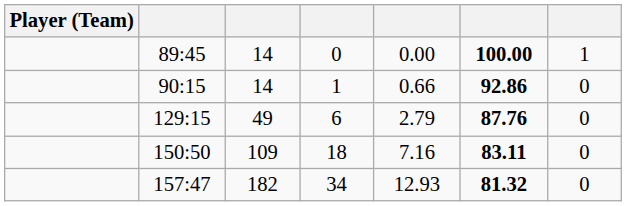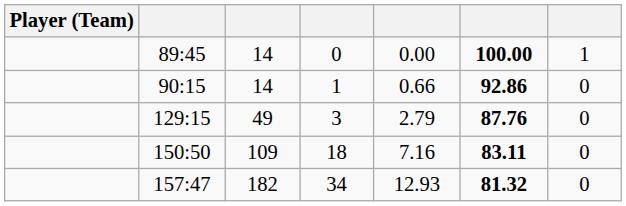129:15 | column 4: 6 -> 3
